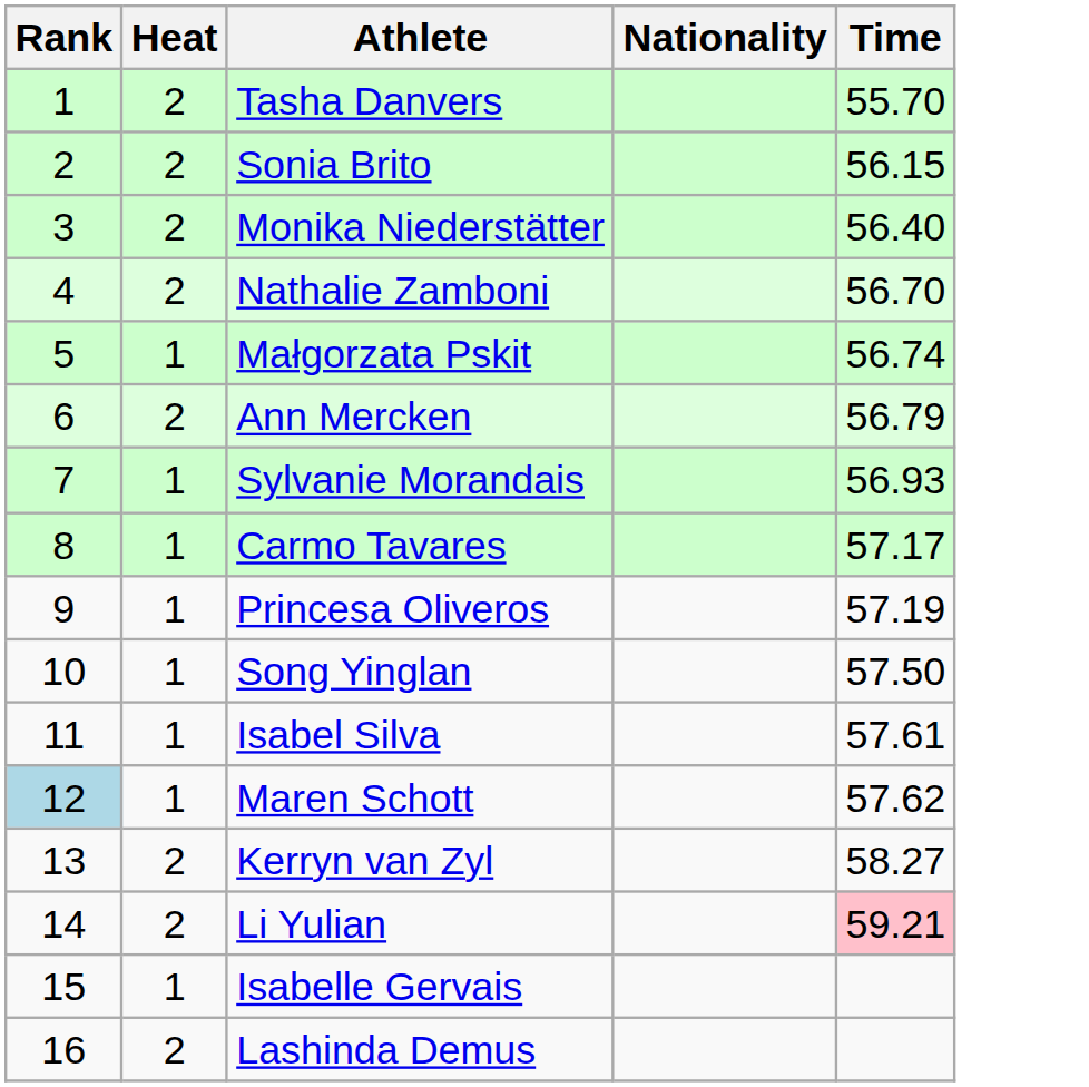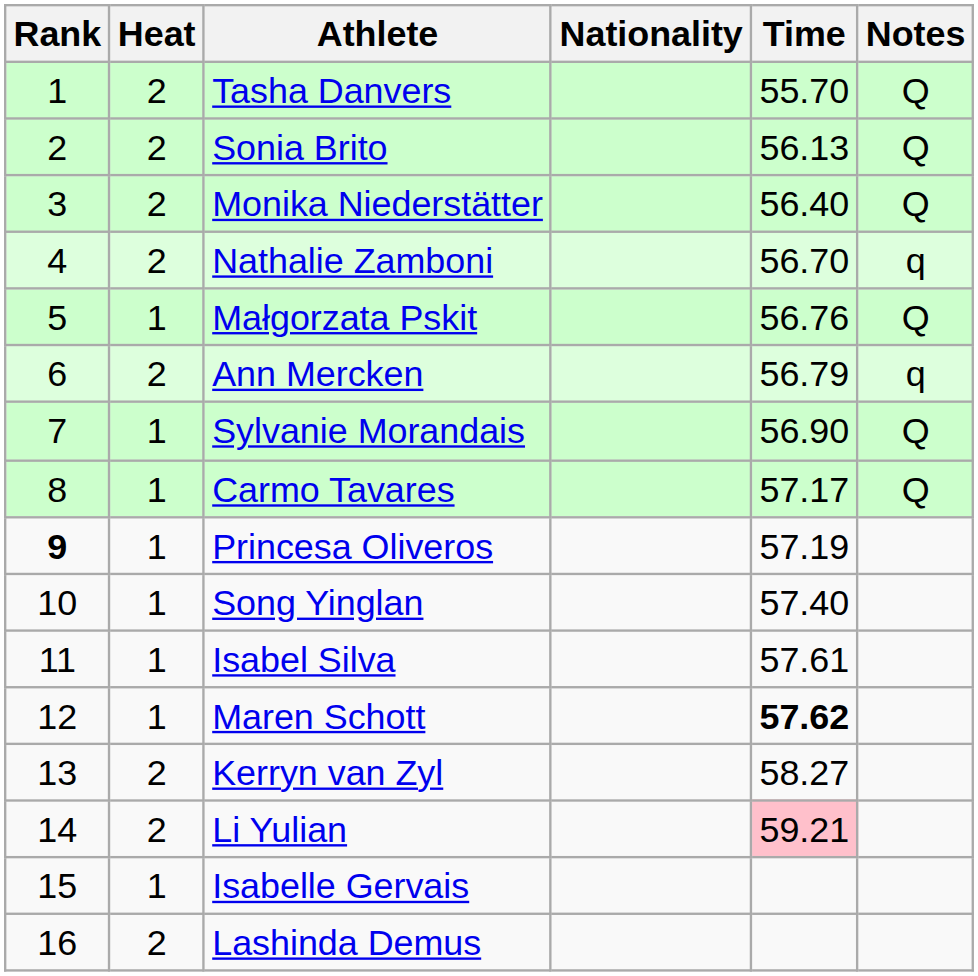+ column: Notes | Q | Q | Q | q | Q | q | Q | Q
Sonia Brito | Time: 56.15 -> 56.13
Małgorzata Pskit | Time: 56.74 -> 56.76
Sylvanie Morandais | Time: 56.93 -> 56.90
Princesa Oliveros | Rank: normal -> bold
Song Yinglan | Time: 57.50 -> 57.40
Maren Schott | Rank: lightblue background -> no background
Maren Schott | Time: normal -> bold
